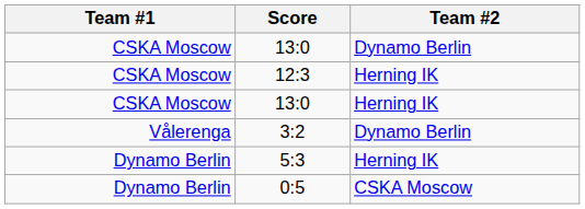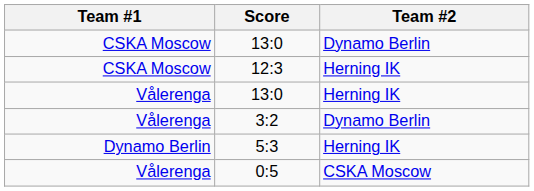13:0 / Herning IK | Team #1: CSKA Moscow -> Vålerenga
0:5 | Team #1: Dynamo Berlin -> Vålerenga
